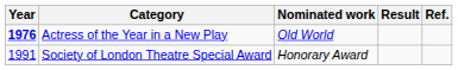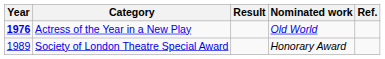columns swapped: Nominated work <-> Result
Society of London Theatre Special Award | Year: 1991 -> 1989
